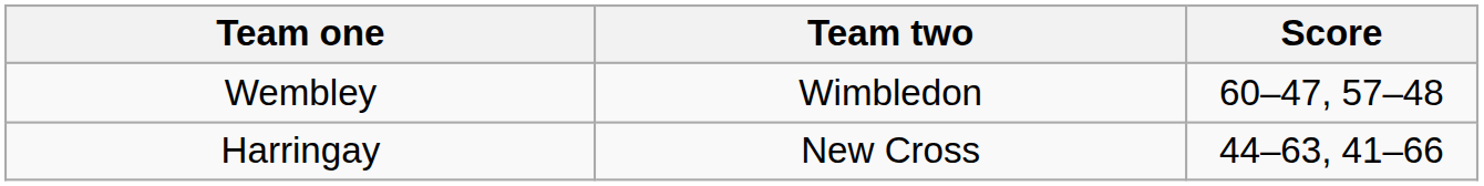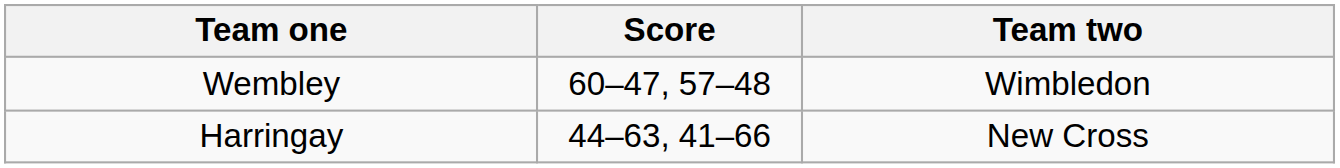columns swapped: Score <-> Team two
